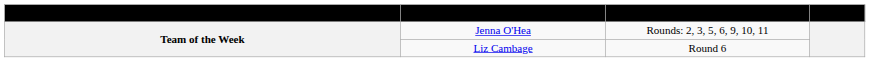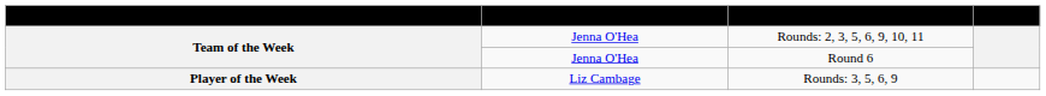Round 6 | Recipient: Liz Cambage -> Jenna O'Hea
+ row: Player of the Week | Liz Cambage | Rounds: 3, 5, 6, 9
